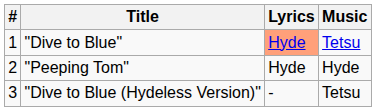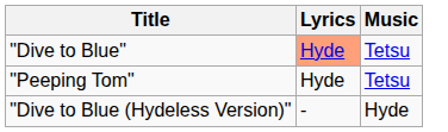- column: # | 1 | 2 | 3
"Peeping Tom" | Music: Hyde -> Tetsu
"Dive to Blue (Hydeless Version)" | Music: Tetsu -> Hyde
